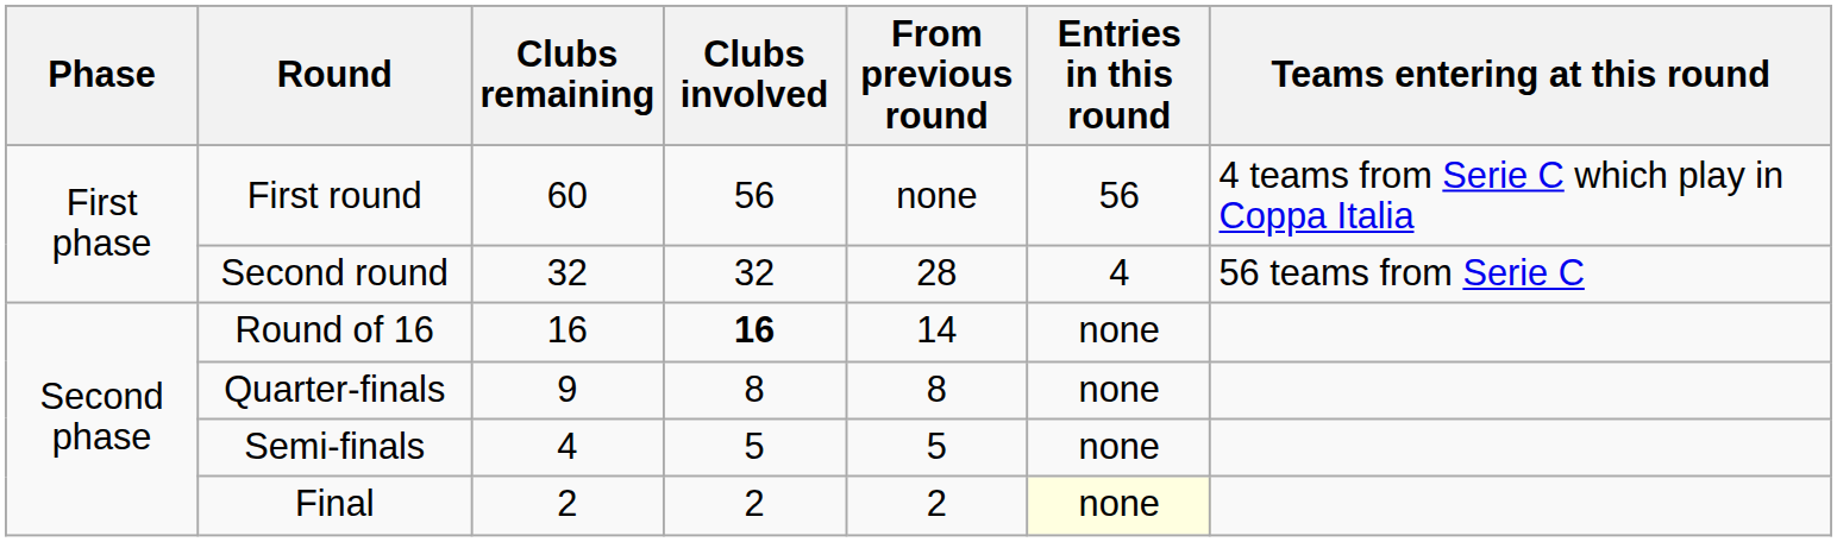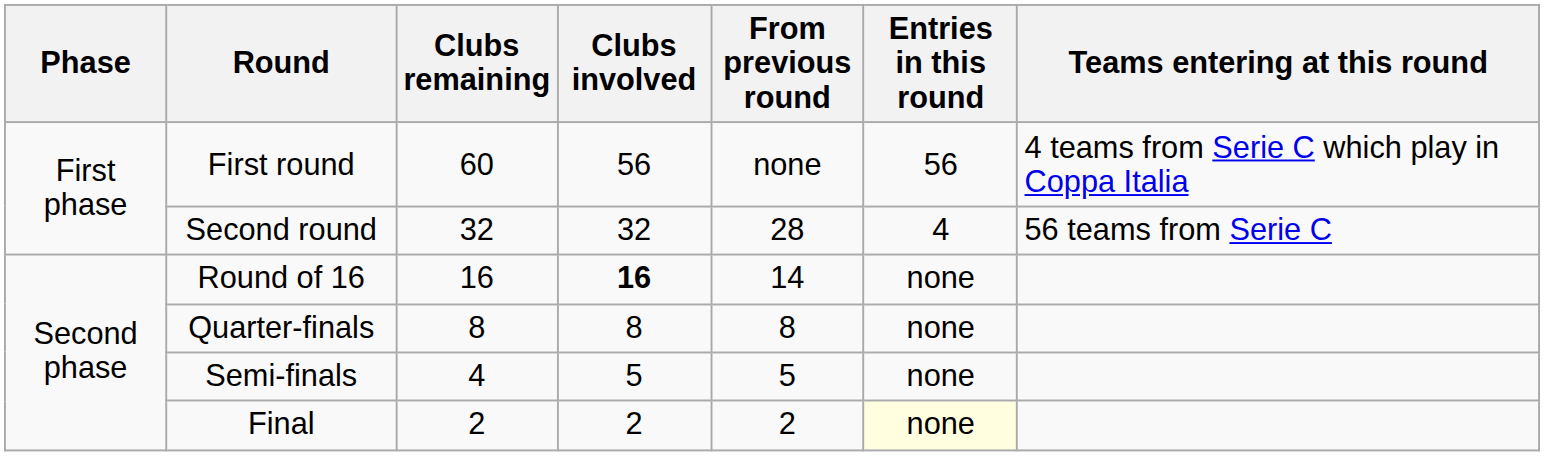Quarter-finals | Clubs remaining: 9 -> 8
